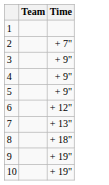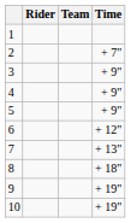+ column: Rider
